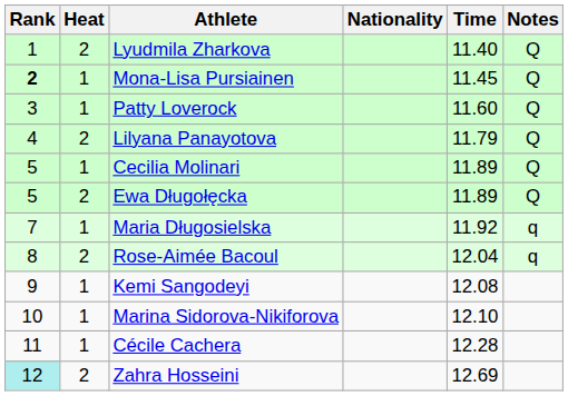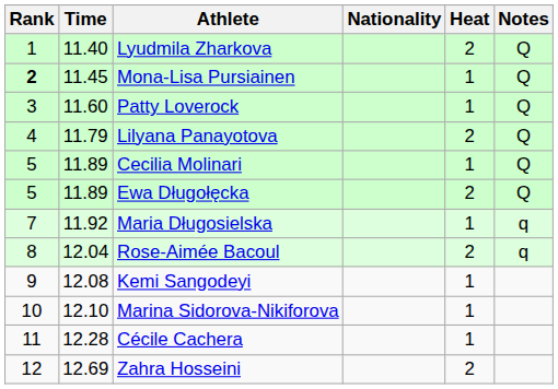columns swapped: Heat <-> Time
Zahra Hosseini | Rank: paleturquoise background -> no background
